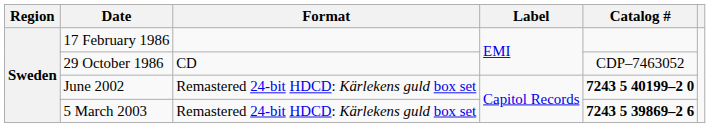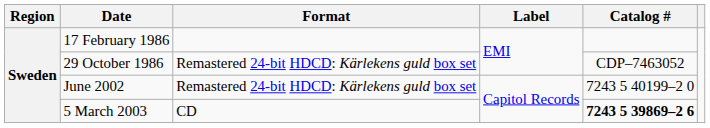29 October 1986 | Format: CD -> Remastered 24-bit HDCD: Kärlekens guld box set
June 2002 | Catalog #: bold -> normal
5 March 2003 | Format: Remastered 24-bit HDCD: Kärlekens guld box set -> CD
